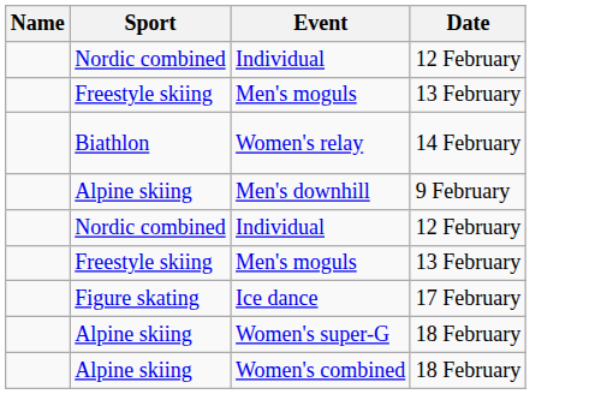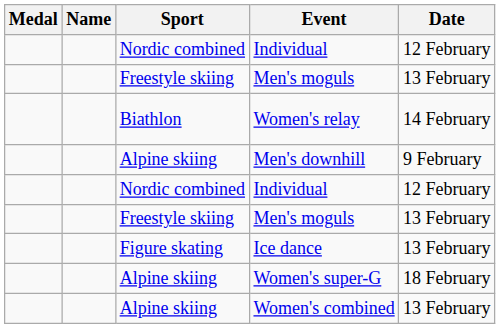+ column: Medal
Ice dance | Date: 17 February -> 13 February
Women's combined | Date: 18 February -> 13 February
